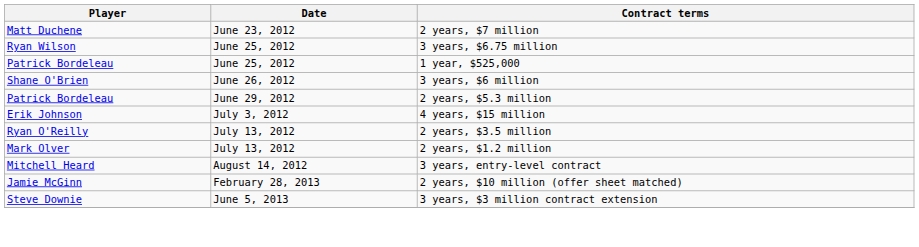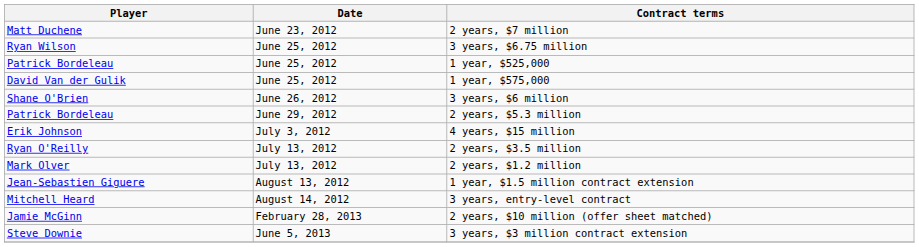+ row: David Van der Gulik | June 25, 2012 | 1 year, $575,000
+ row: Jean-Sebastien Giguere | August 13, 2012 | 1 year, $1.5 million contract extension
